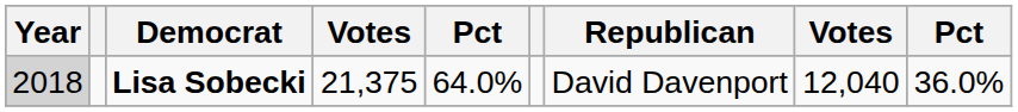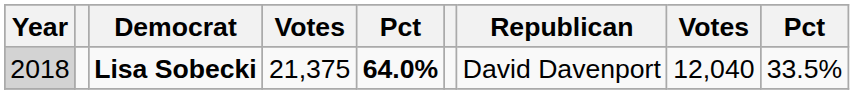Lisa Sobecki | column 5: normal -> bold
Lisa Sobecki | column 9: 36.0% -> 33.5%
